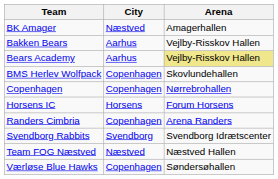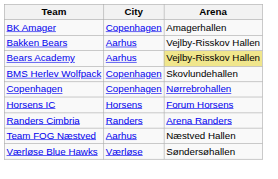BK Amager | City: Næstved -> Copenhagen
Randers Cimbria | City: Copenhagen -> Randers
- row: Svendborg Rabbits | Svendborg | Svendborg Idrætscenter
Team FOG Næstved | City: Næstved -> Aarhus
Værløse Blue Hawks | City: Copenhagen -> Værløse
